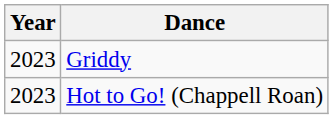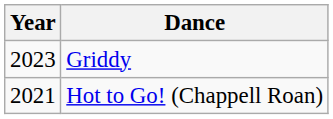Hot to Go! (Chappell Roan) | Year: 2023 -> 2021
